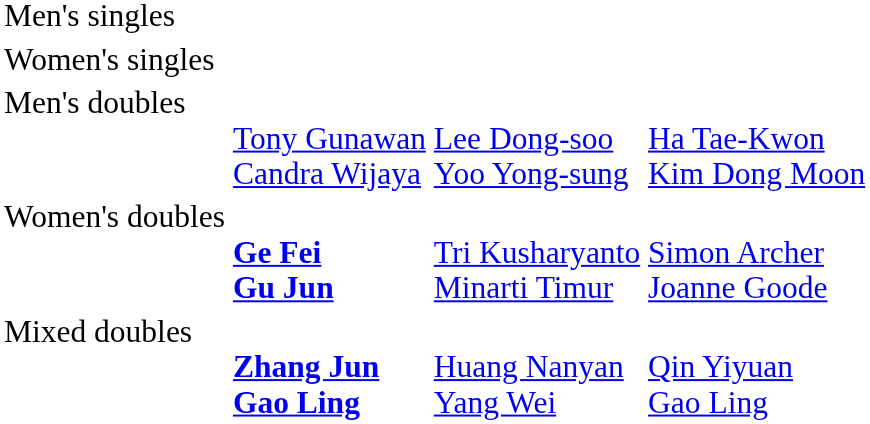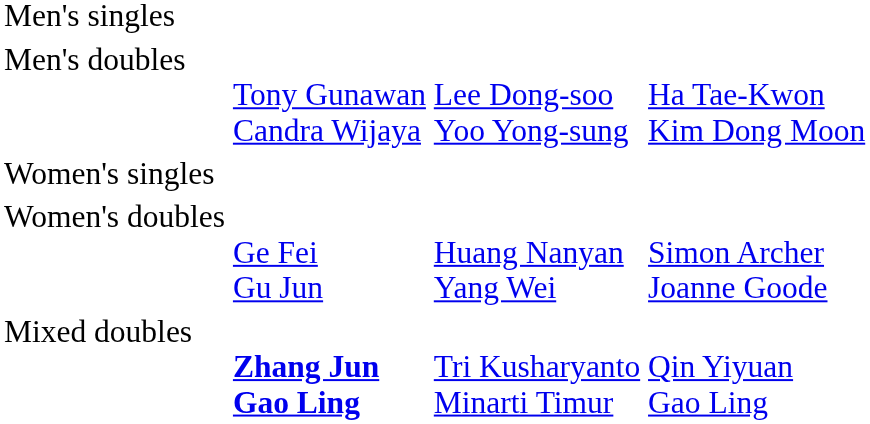rows swapped: Women's singles <-> Men's doubles
Women's doubles | column 2: bold -> normal
Women's doubles | column 3: Tri Kusharyanto Minarti Timur -> Huang Nanyan Yang Wei
Mixed doubles | column 3: Huang Nanyan Yang Wei -> Tri Kusharyanto Minarti Timur
